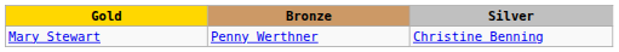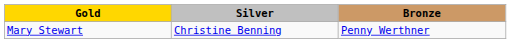columns swapped: Silver <-> Bronze
